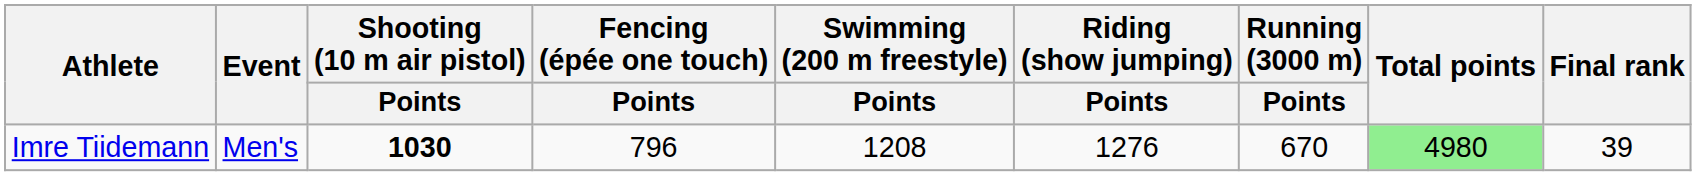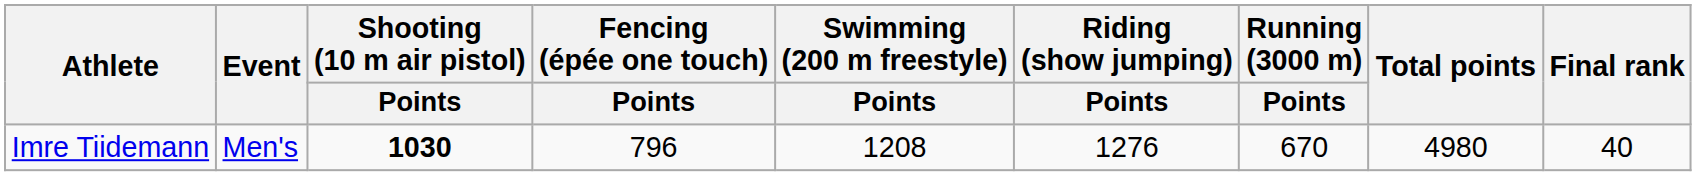Imre Tiidemann | Total points: lightgreen background -> no background
Imre Tiidemann | Final rank: 39 -> 40
